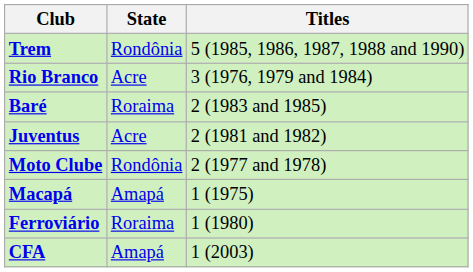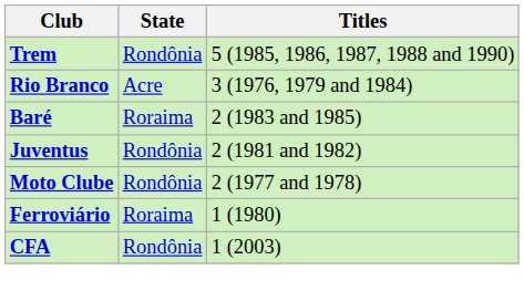Juventus | State: Acre -> Rondônia
- row: Macapá | Amapá | 1 (1975)
CFA | State: Amapá -> Rondônia
